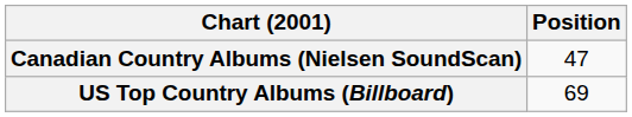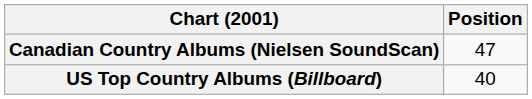US Top Country Albums (Billboard) | Position: 69 -> 40
